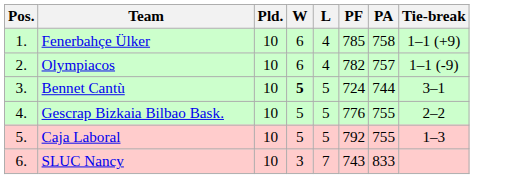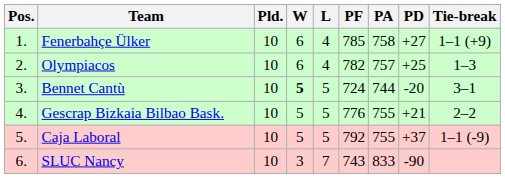+ column: PD | +27 | +25 | -20 | +21 | +37 | -90
Olympiacos | Tie-break: 1–1 (-9) -> 1–3
Caja Laboral | Tie-break: 1–3 -> 1–1 (-9)
